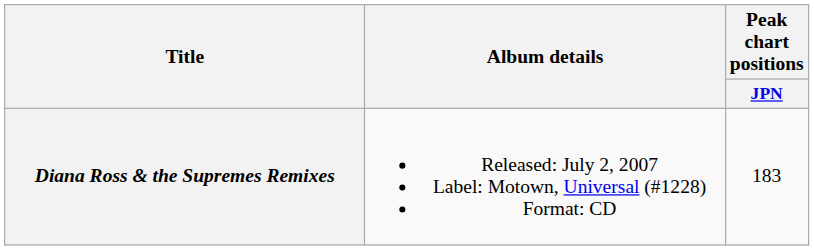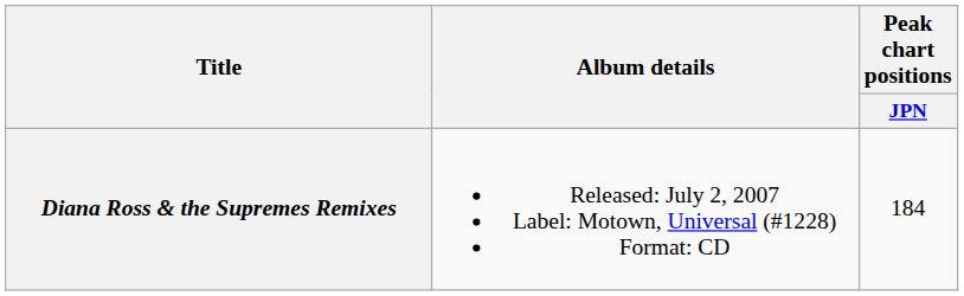Diana Ross & the Supremes Remixes | Peak chart positions / JPN: 183 -> 184
